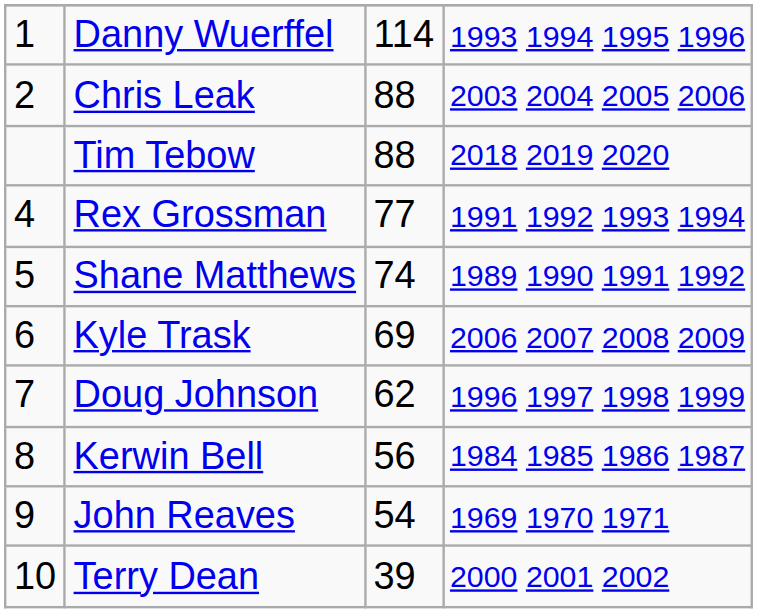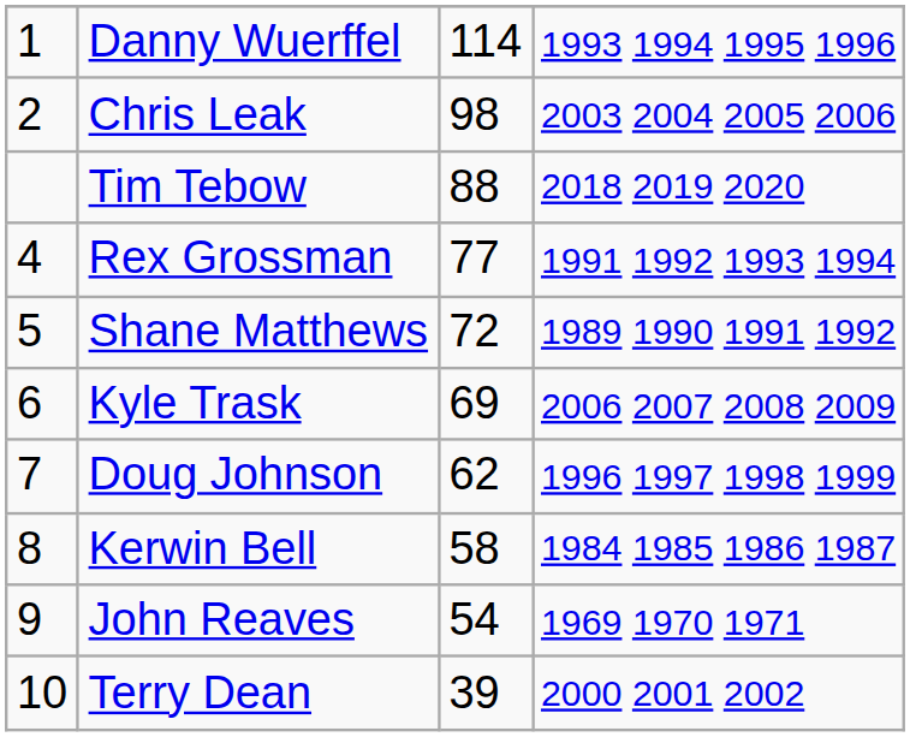Chris Leak | column 3: 88 -> 98
Shane Matthews | column 3: 74 -> 72
Kerwin Bell | column 3: 56 -> 58
